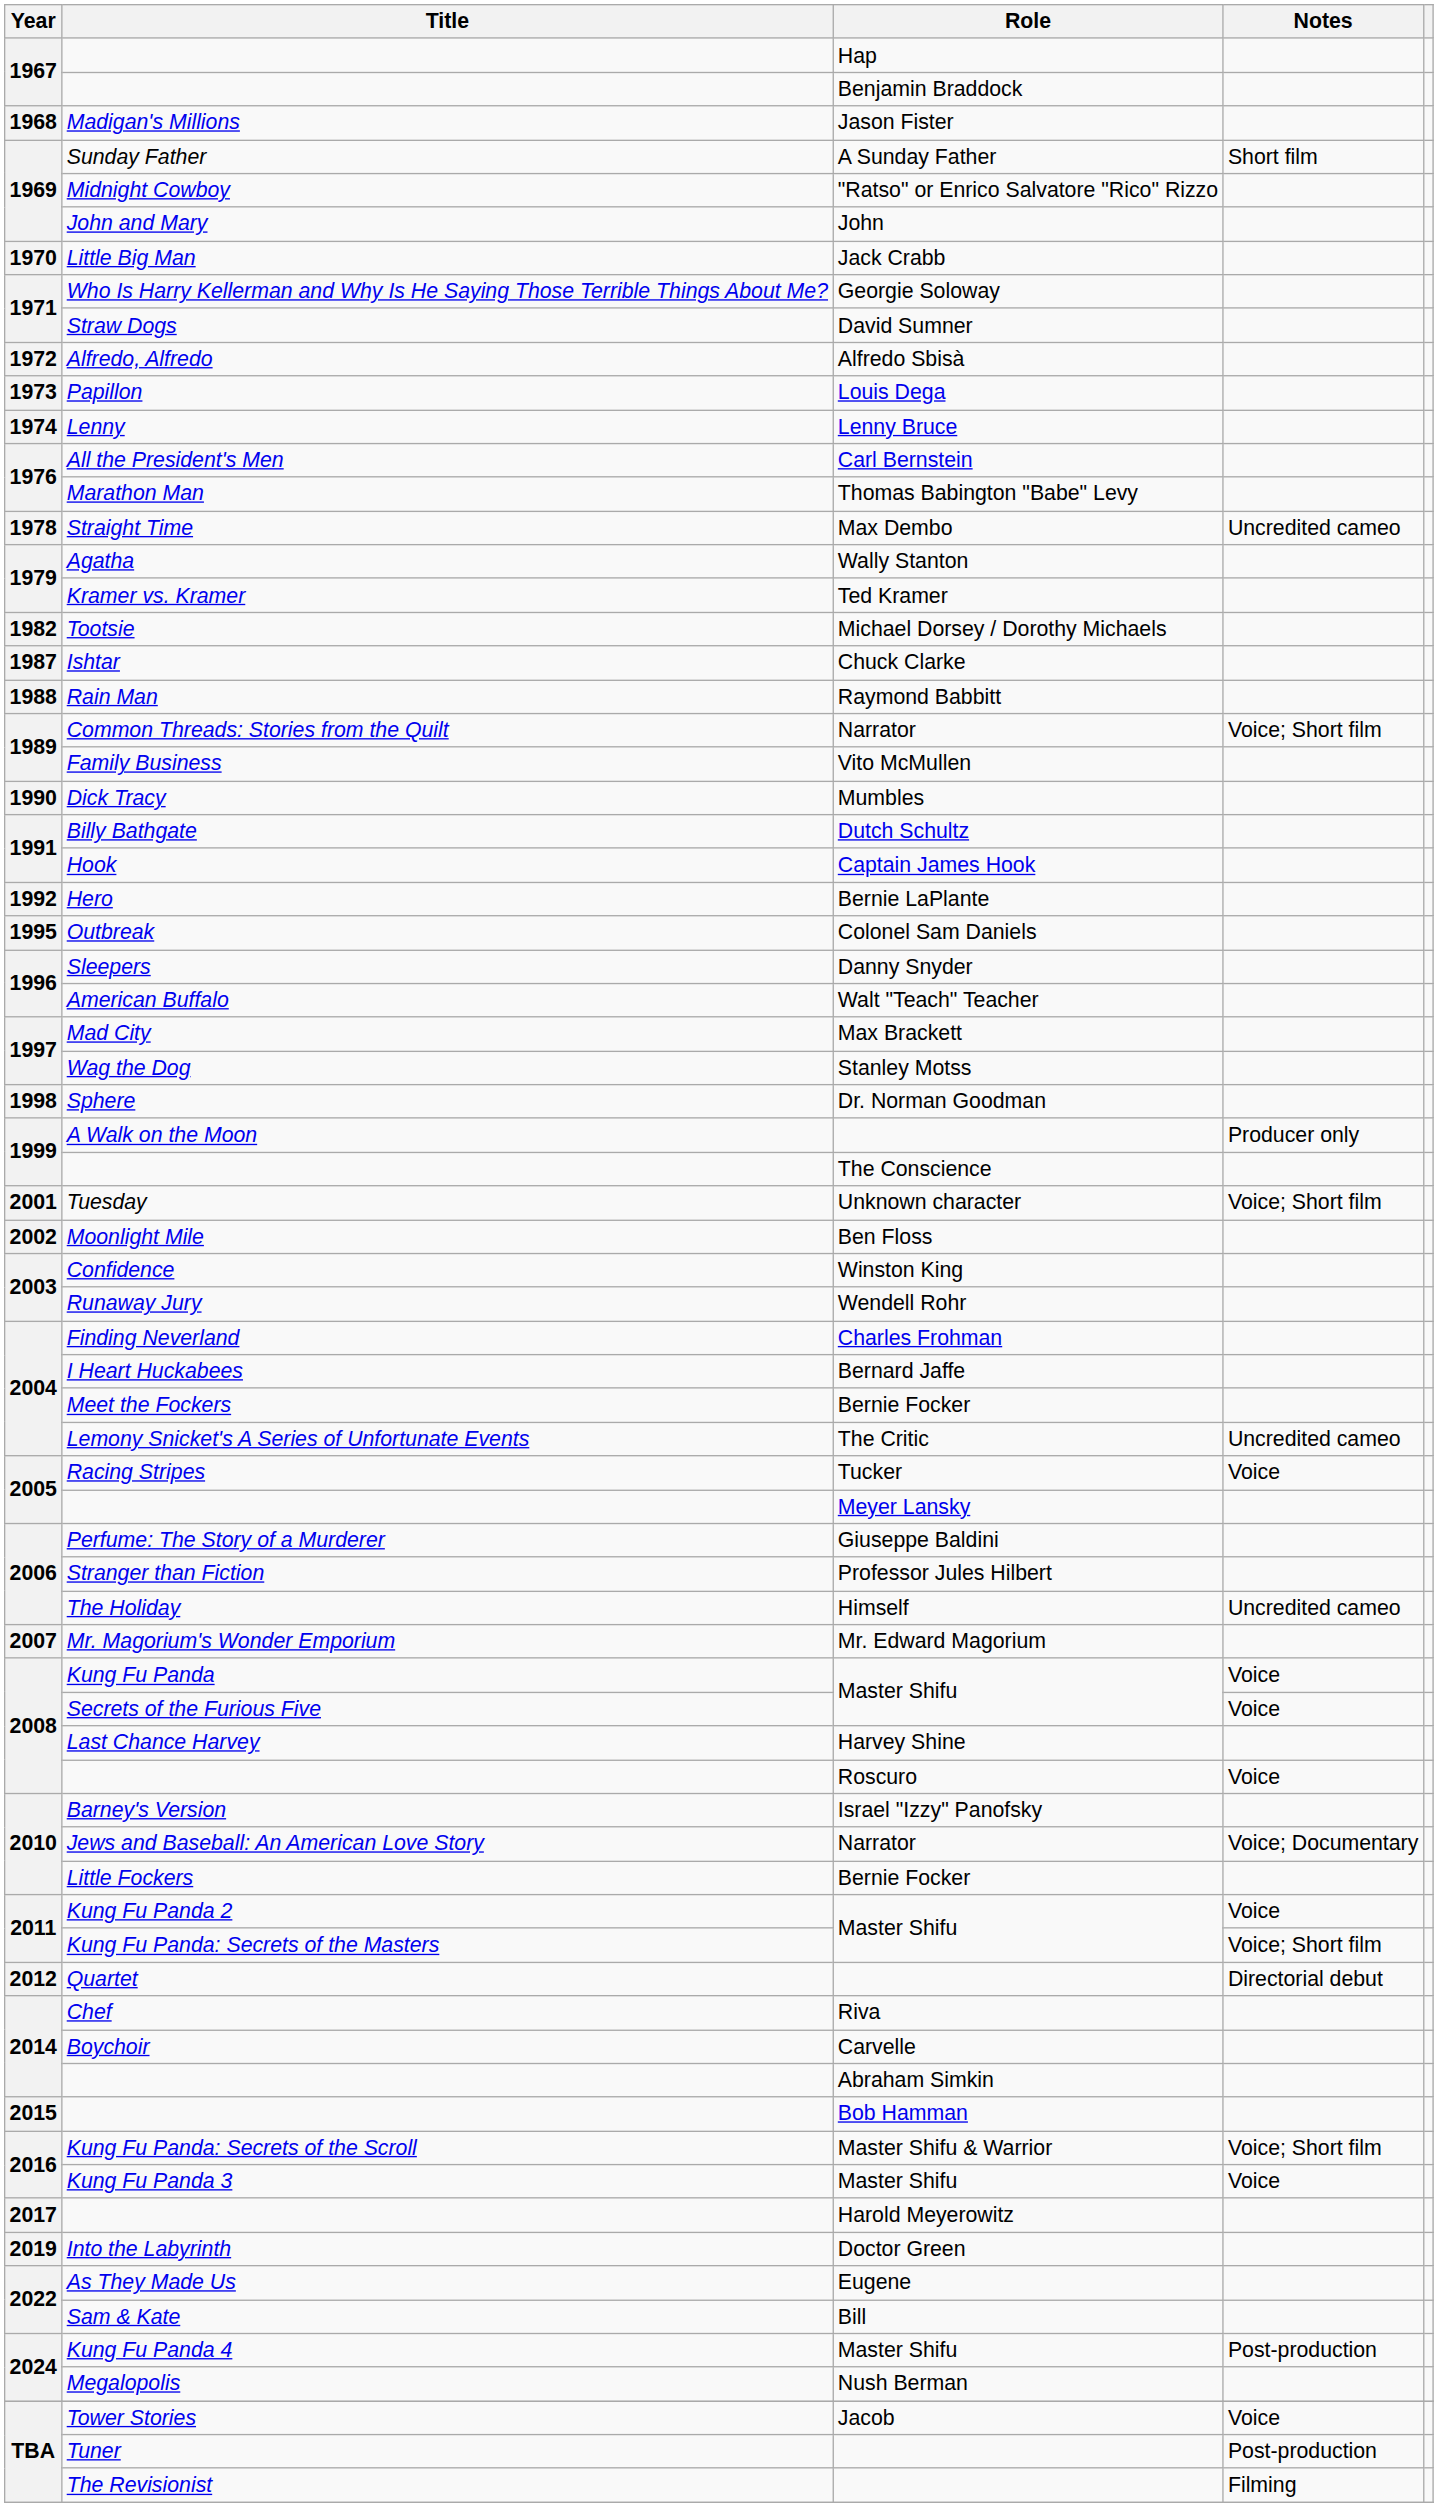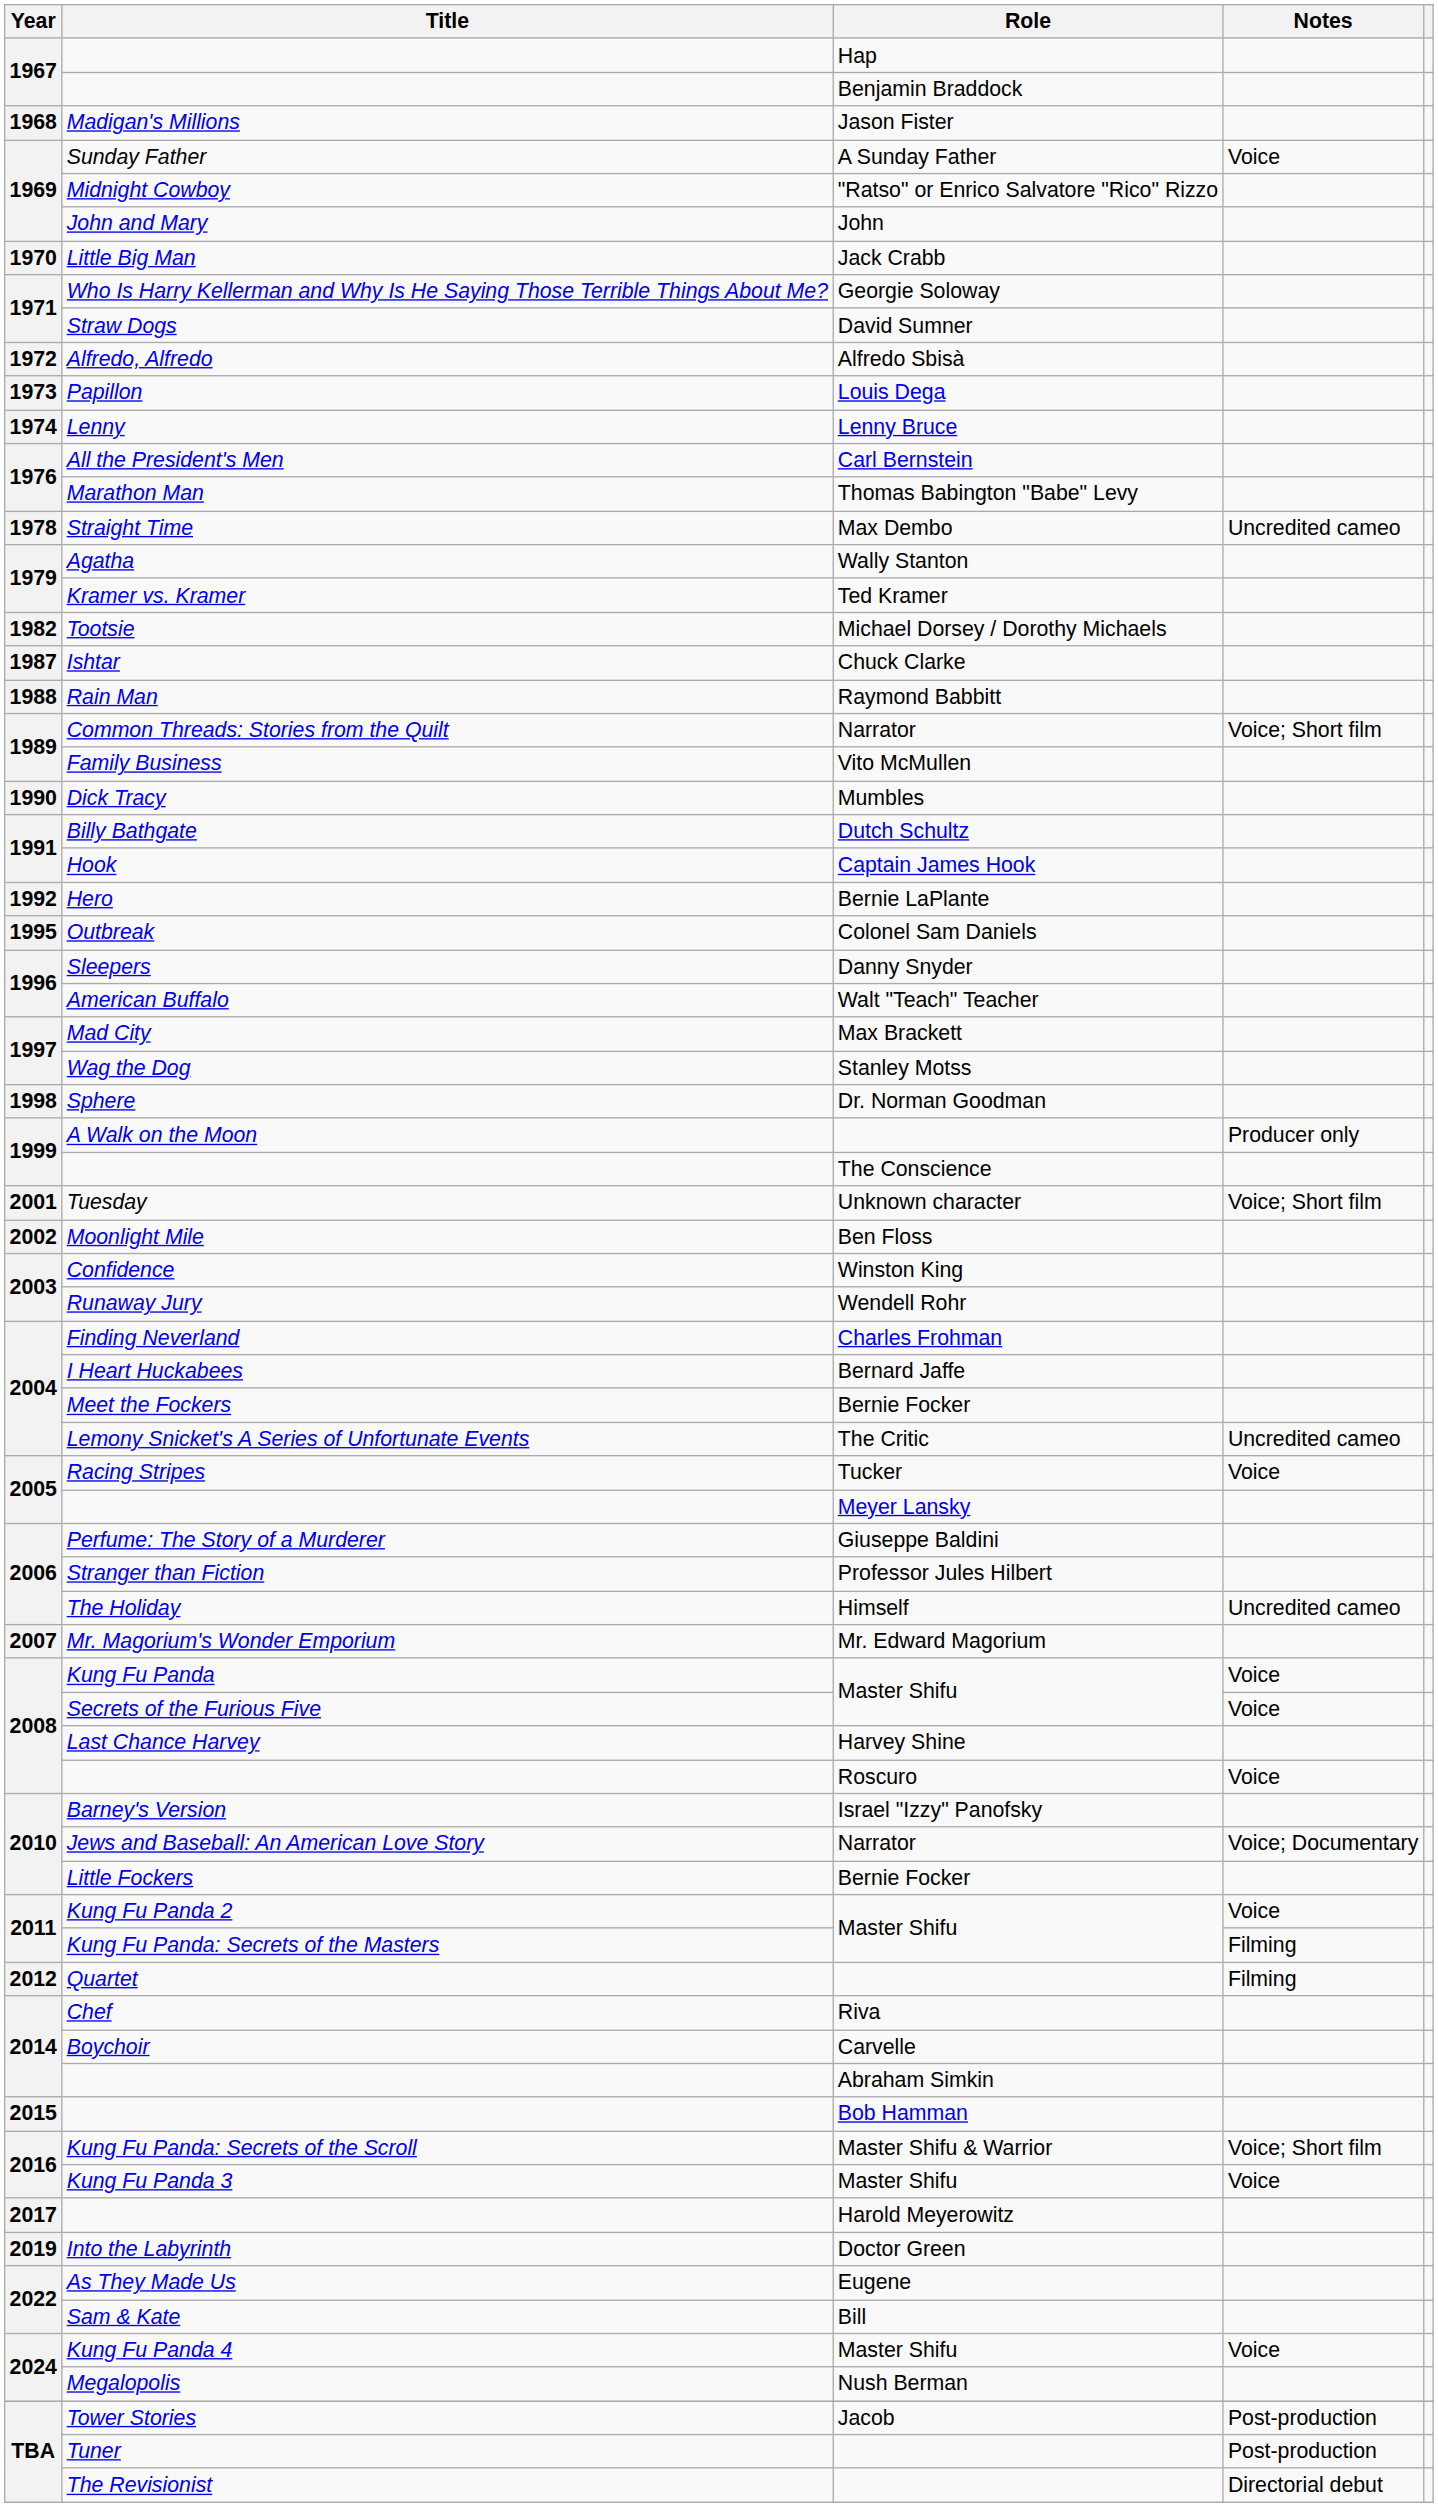Sunday Father | Notes: Short film -> Voice
Kung Fu Panda: Secrets of the Masters | Notes: Voice; Short film -> Filming
Quartet | Notes: Directorial debut -> Filming
Kung Fu Panda 4 | Notes: Post-production -> Voice
Tower Stories | Notes: Voice -> Post-production
The Revisionist | Notes: Filming -> Directorial debut
